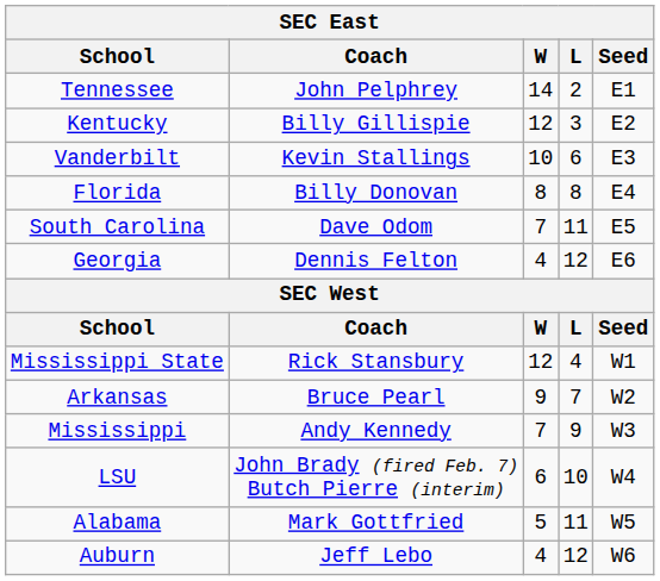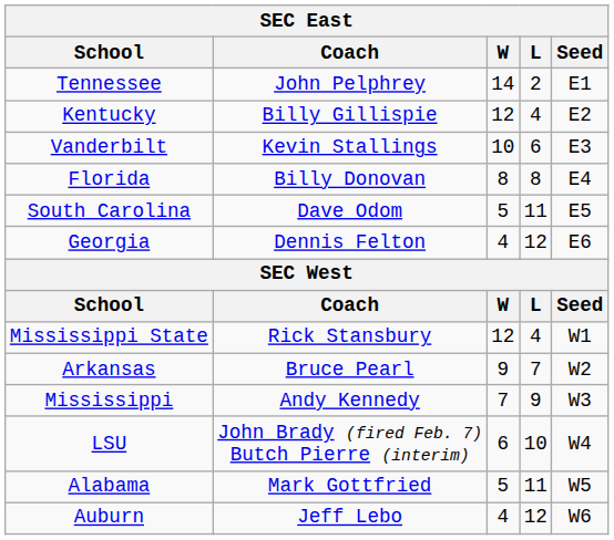Kentucky | L: 3 -> 4
South Carolina | W: 7 -> 5
